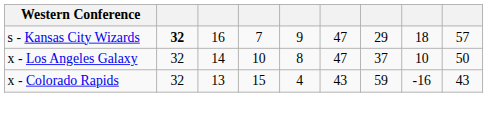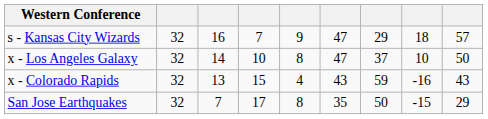s - Kansas City Wizards | column 2: bold -> normal
+ row: San Jose Earthquakes | 32 | 7 | 17 | 8 | 35 | 50 | -15 | 29
